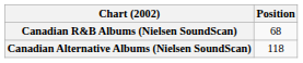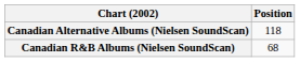rows swapped: Canadian Alternative Albums (Nielsen SoundScan) <-> Canadian R&B Albums (Nielsen SoundScan)
